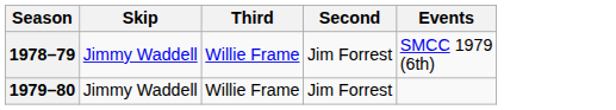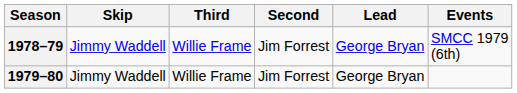+ column: Lead | George Bryan | George Bryan
